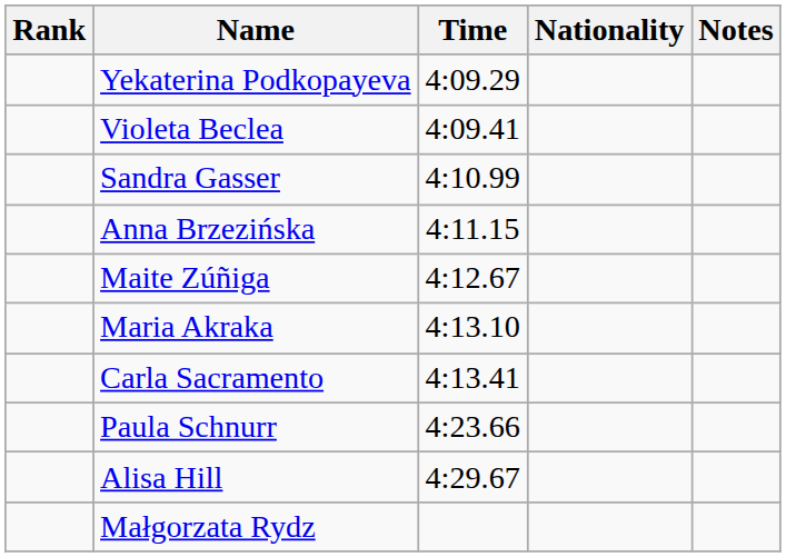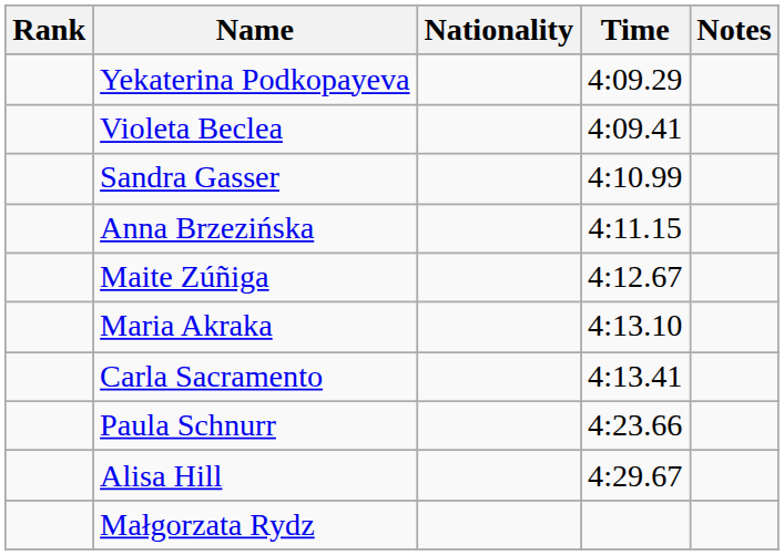columns swapped: Nationality <-> Time
